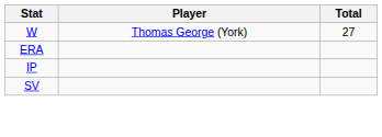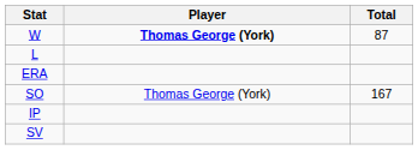W | Player: normal -> bold
W | Total: 27 -> 87
+ row: L
+ row: SO | Thomas George (York) | 167
